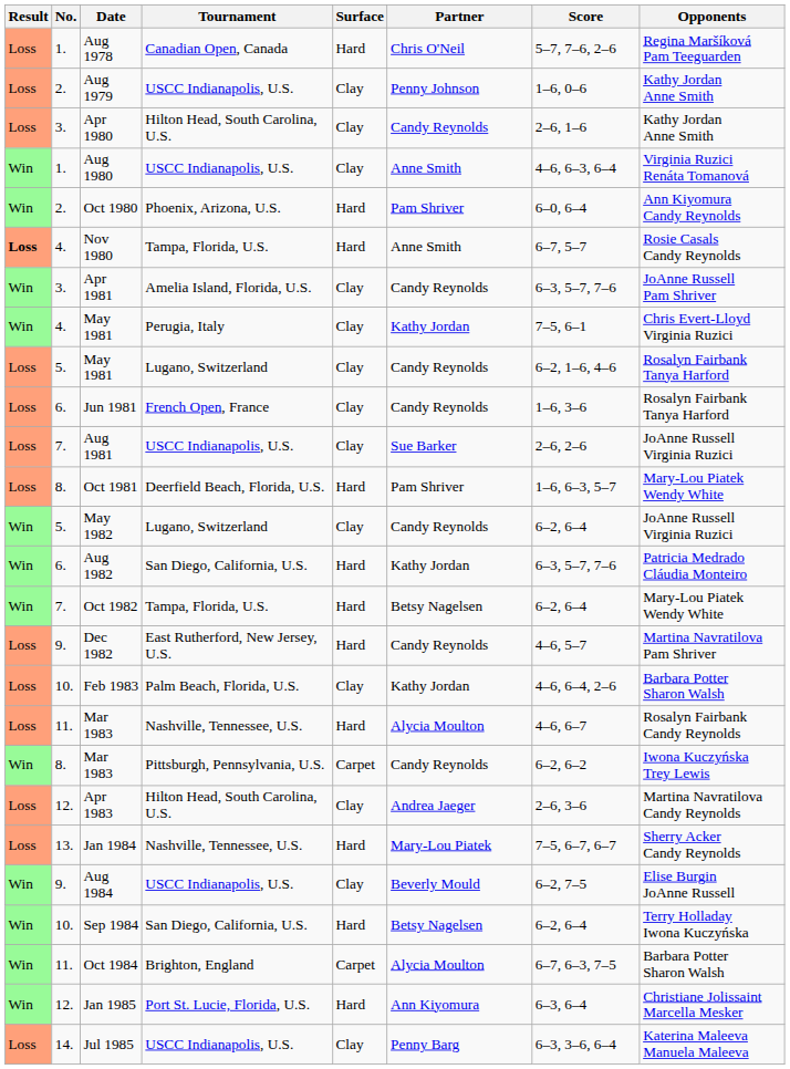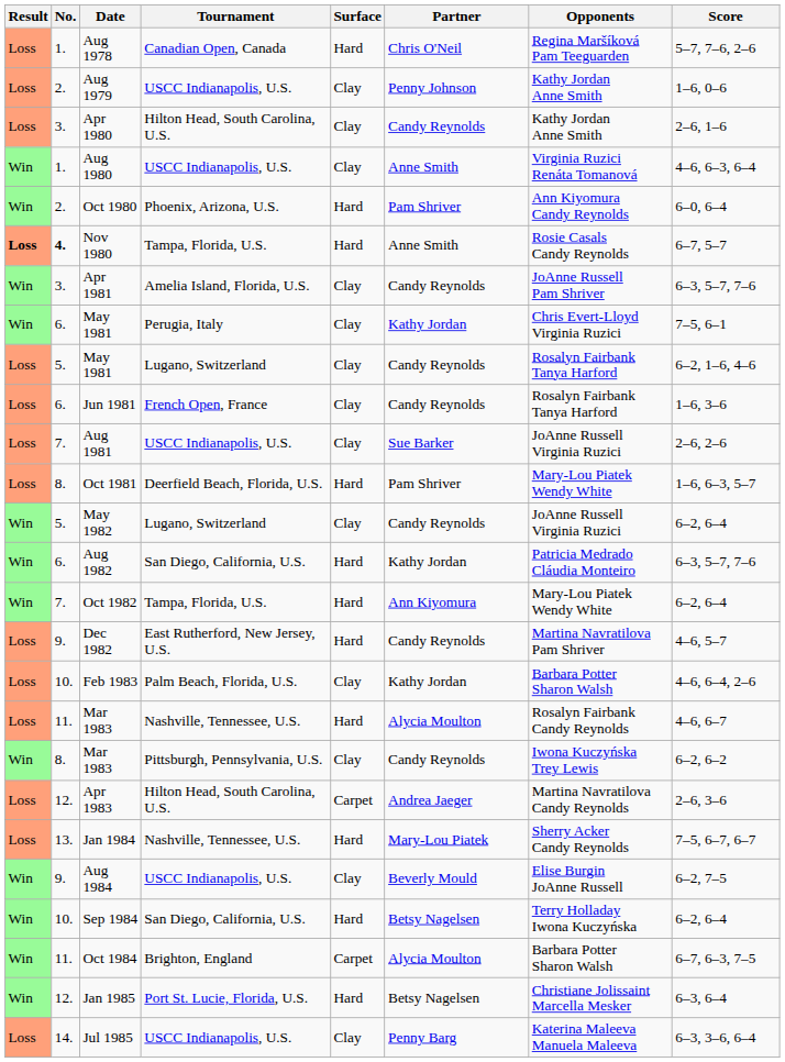columns swapped: Opponents <-> Score
Nov 1980 | No.: normal -> bold
May 1981 / Perugia, Italy | No.: 4. -> 6.
Oct 1982 | Partner: Betsy Nagelsen -> Ann Kiyomura
Mar 1983 / Pittsburgh, Pennsylvania, U.S. | Surface: Carpet -> Clay
Apr 1983 | Surface: Clay -> Carpet
Jan 1985 | Partner: Ann Kiyomura -> Betsy Nagelsen
